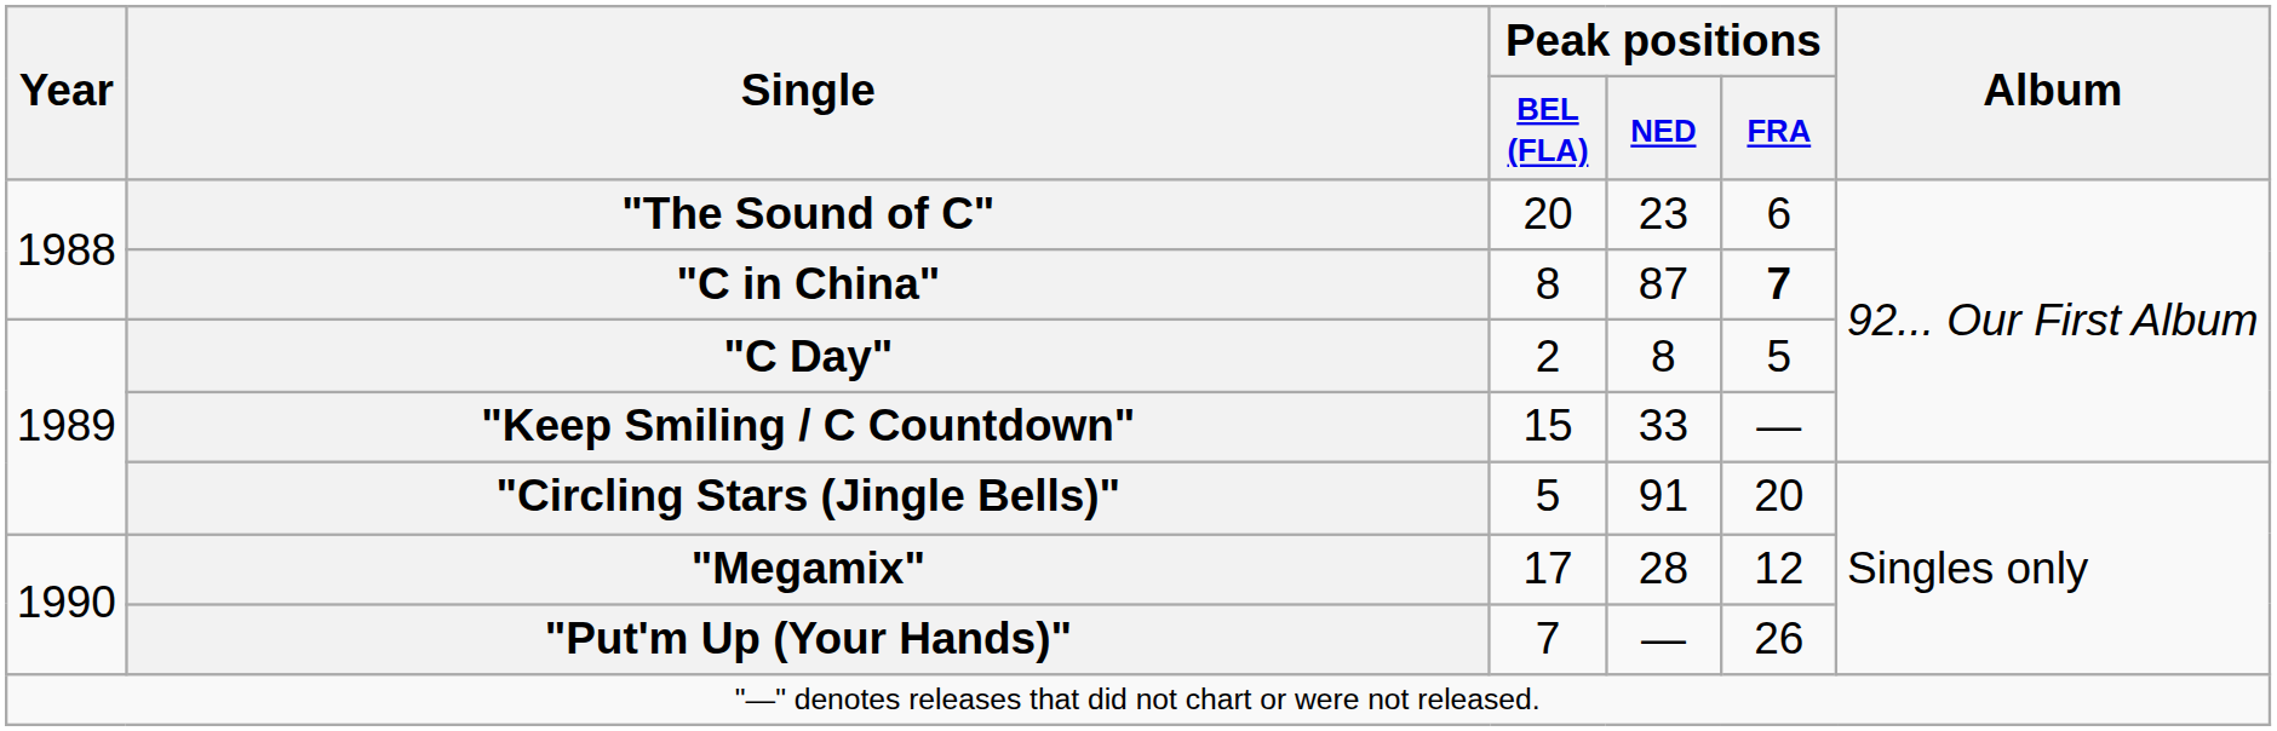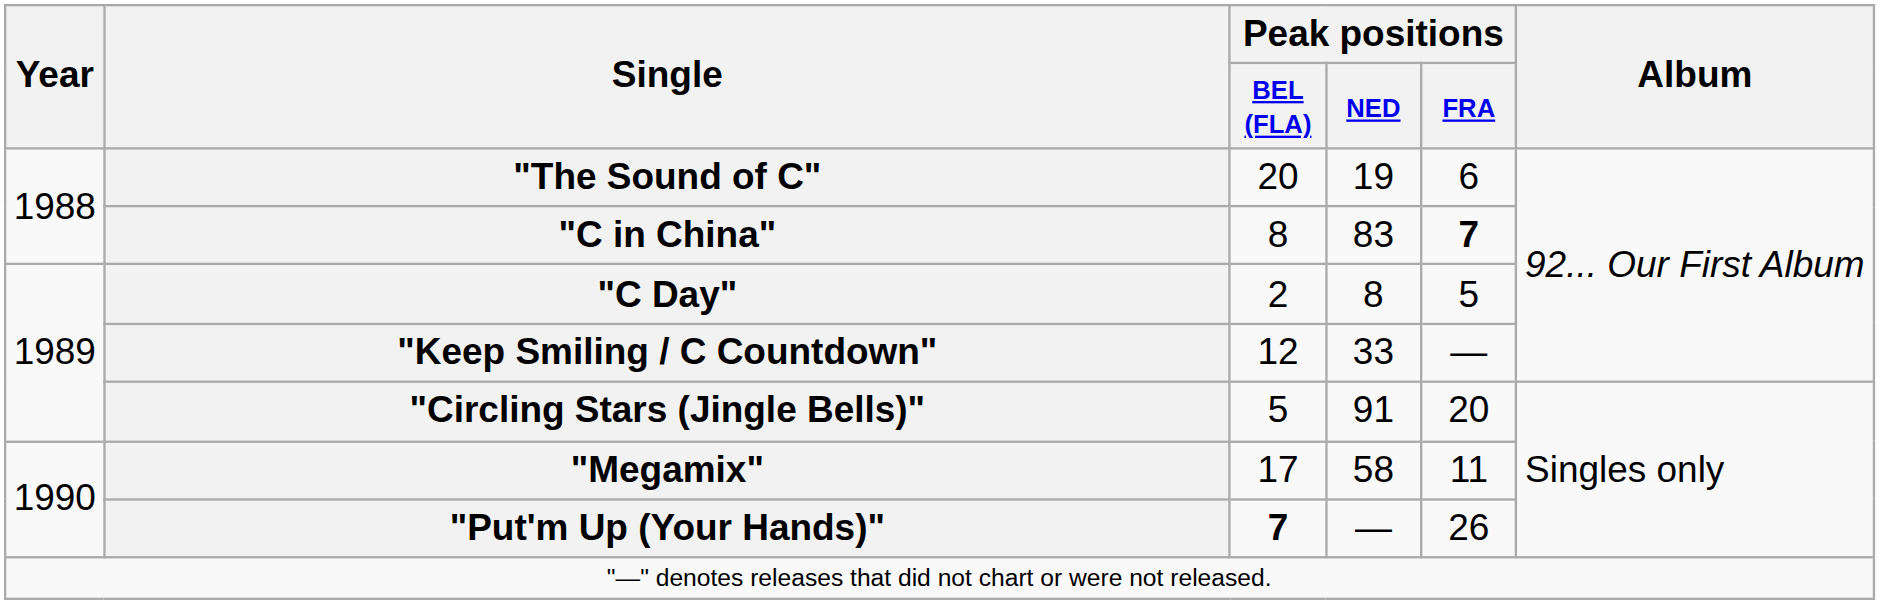"The Sound of C" | Peak positions / NED: 23 -> 19
"C in China" | Peak positions / NED: 87 -> 83
"Keep Smiling / C Countdown" | Peak positions / BEL (FLA): 15 -> 12
"Megamix" | Peak positions / NED: 28 -> 58
"Megamix" | Peak positions / FRA: 12 -> 11
"Put'm Up (Your Hands)" | Peak positions / BEL (FLA): normal -> bold
